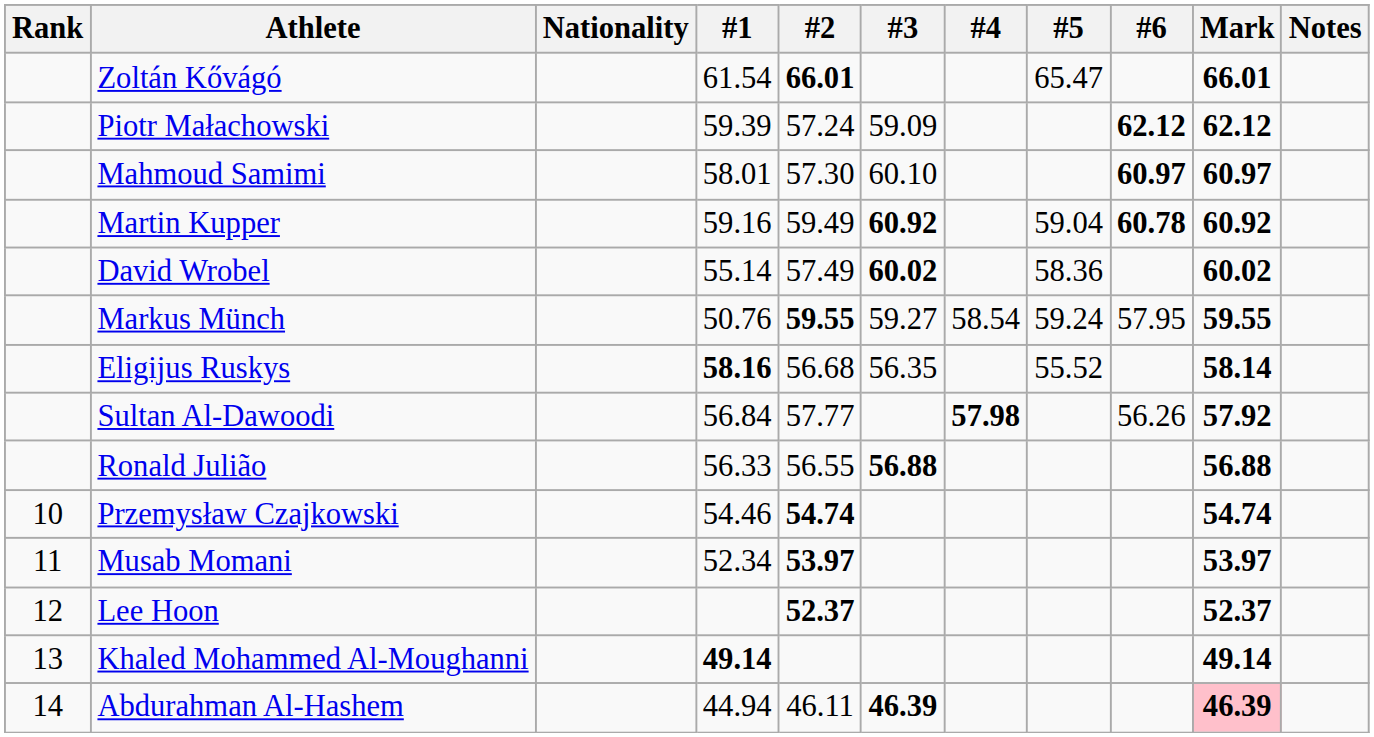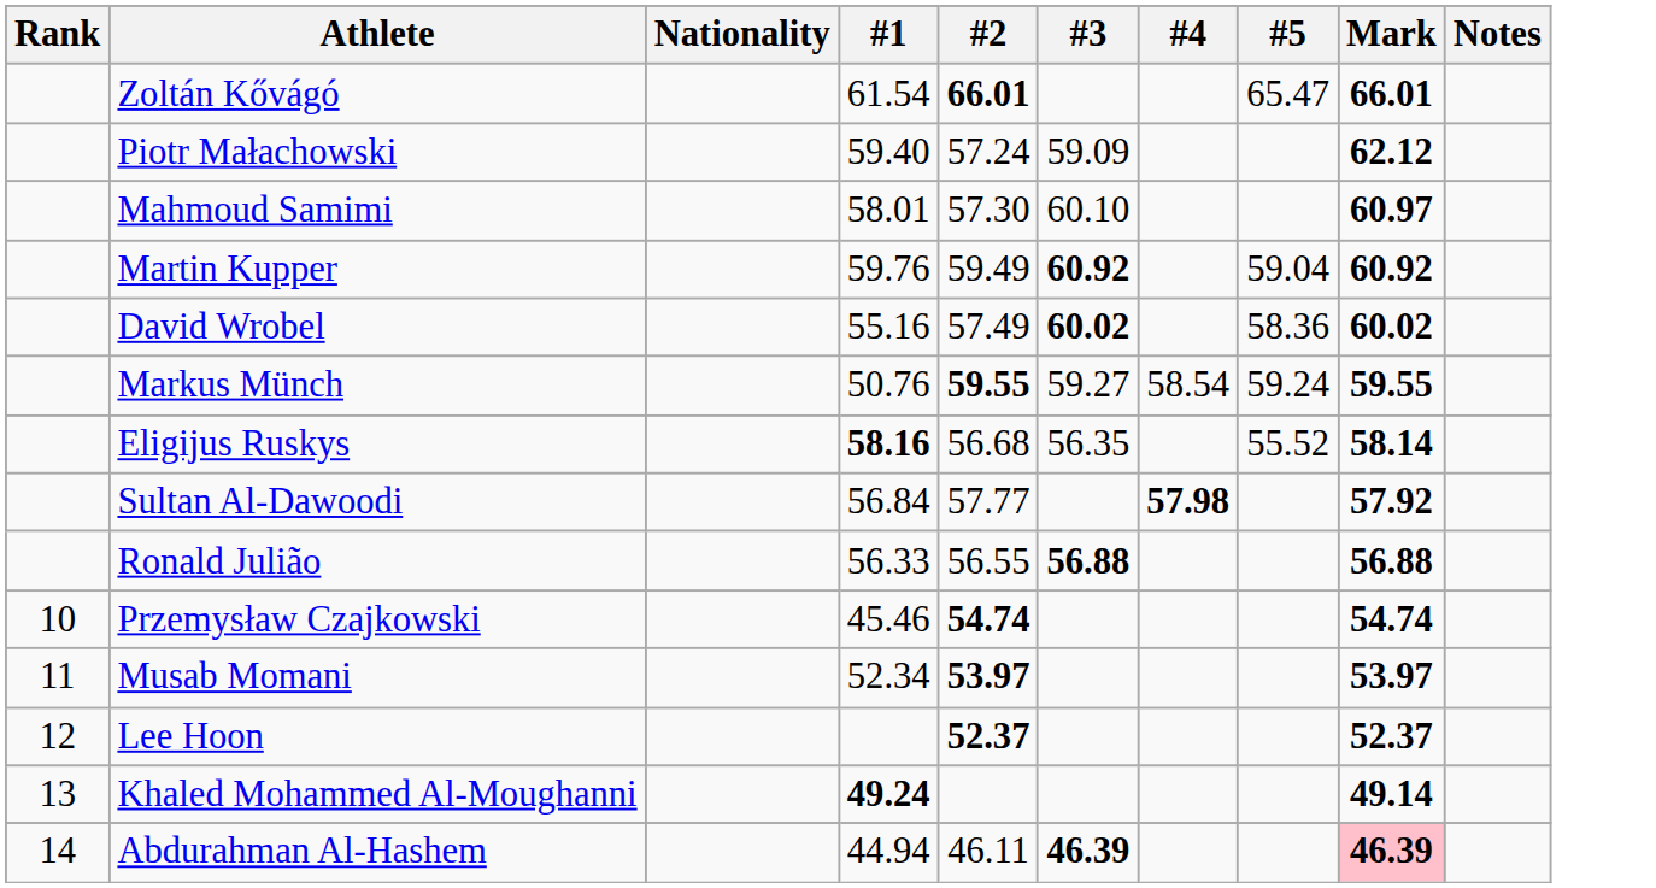- column: #6 | 62.12 | 60.97 | 60.78 | 57.95 | 56.26
Piotr Małachowski | #1: 59.39 -> 59.40
Martin Kupper | #1: 59.16 -> 59.76
David Wrobel | #1: 55.14 -> 55.16
Przemysław Czajkowski | #1: 54.46 -> 45.46
Khaled Mohammed Al-Moughanni | #1: 49.14 -> 49.24
